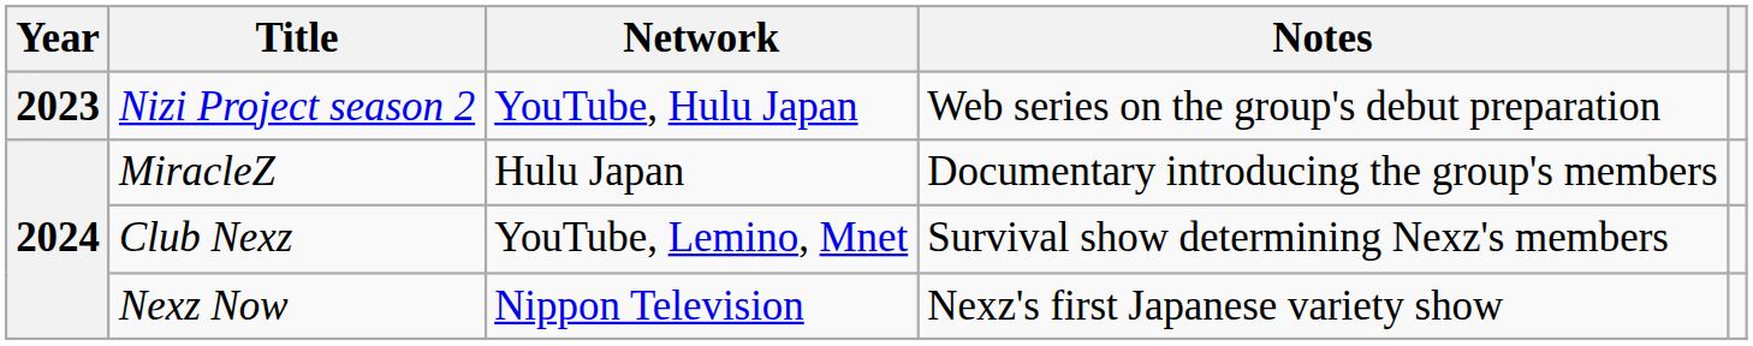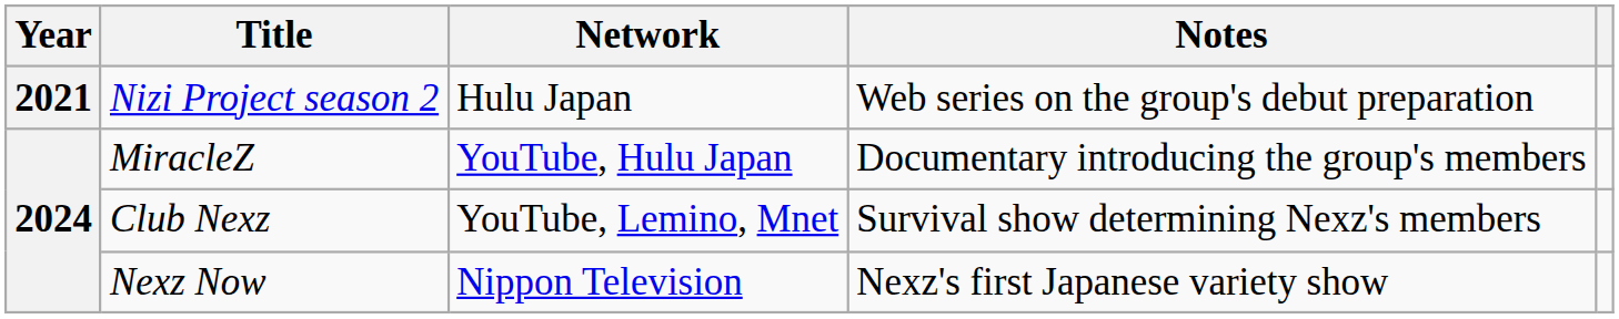Nizi Project season 2 | Year: 2023 -> 2021
Nizi Project season 2 | Network: YouTube, Hulu Japan -> Hulu Japan
MiracleZ | Network: Hulu Japan -> YouTube, Hulu Japan
